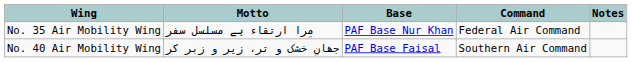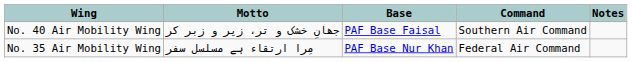rows swapped: No. 35 Air Mobility Wing <-> No. 40 Air Mobility Wing
